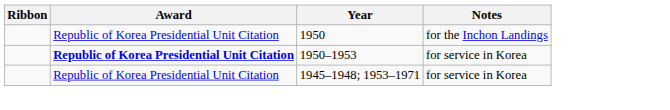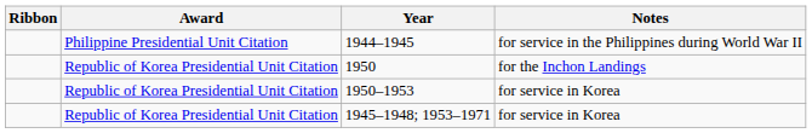+ row: Philippine Presidential Unit Citation | 1944–1945 | for service in the Philippines during World War II
1950–1953 | Award: bold -> normal
